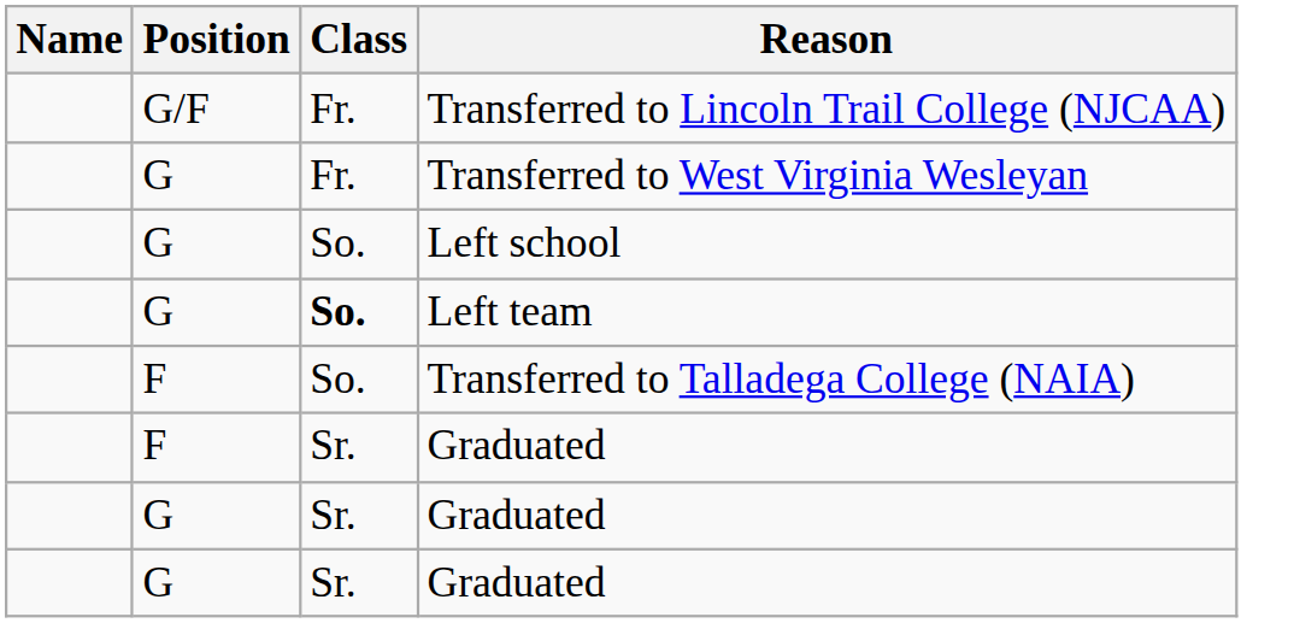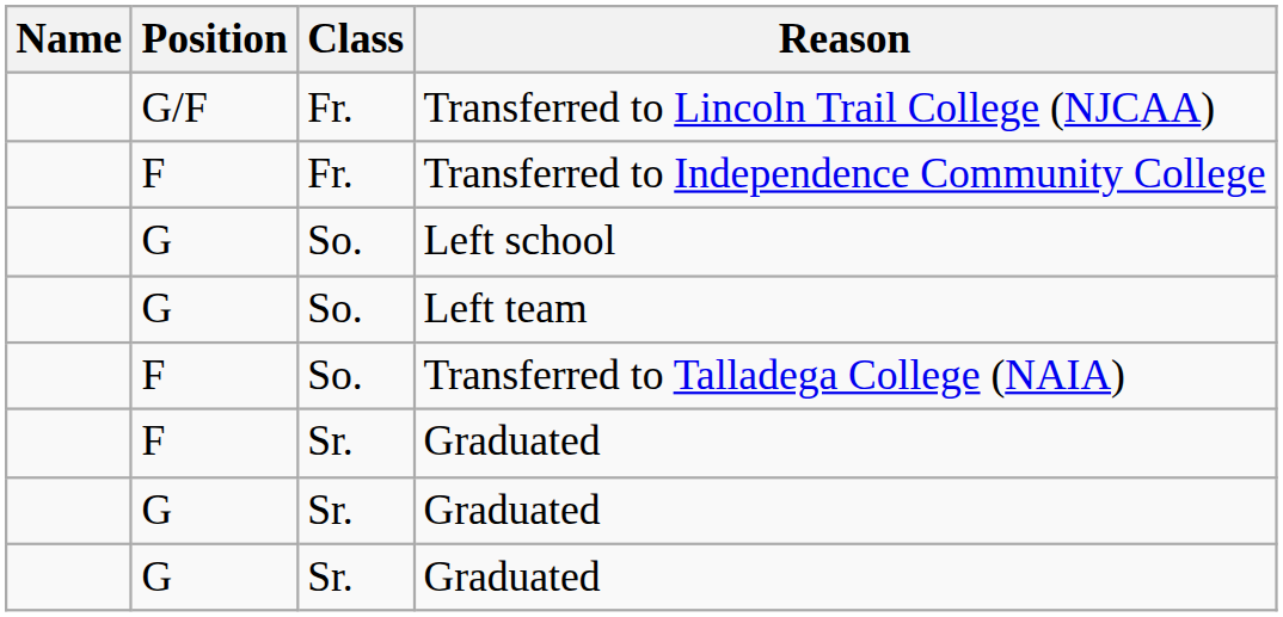+ row: F | Fr. | Transferred to Independence Community College
- row: G | Fr. | Transferred to West Virginia Wesleyan
Left team | Class: bold -> normal
